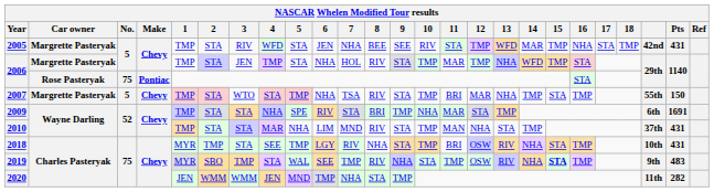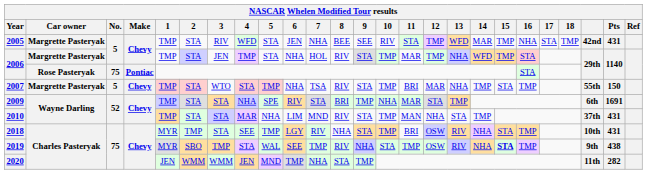2019 | Pts: 483 -> 438
